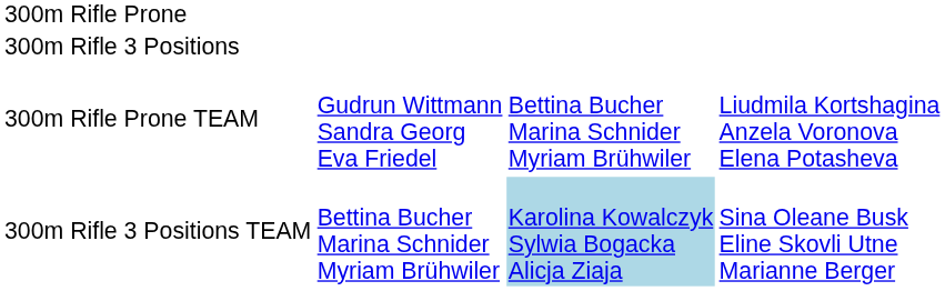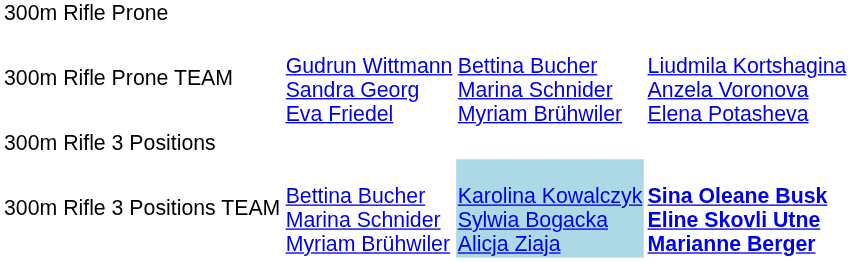rows swapped: 300m Rifle Prone TEAM <-> 300m Rifle 3 Positions
300m Rifle 3 Positions TEAM | column 4: normal -> bold
